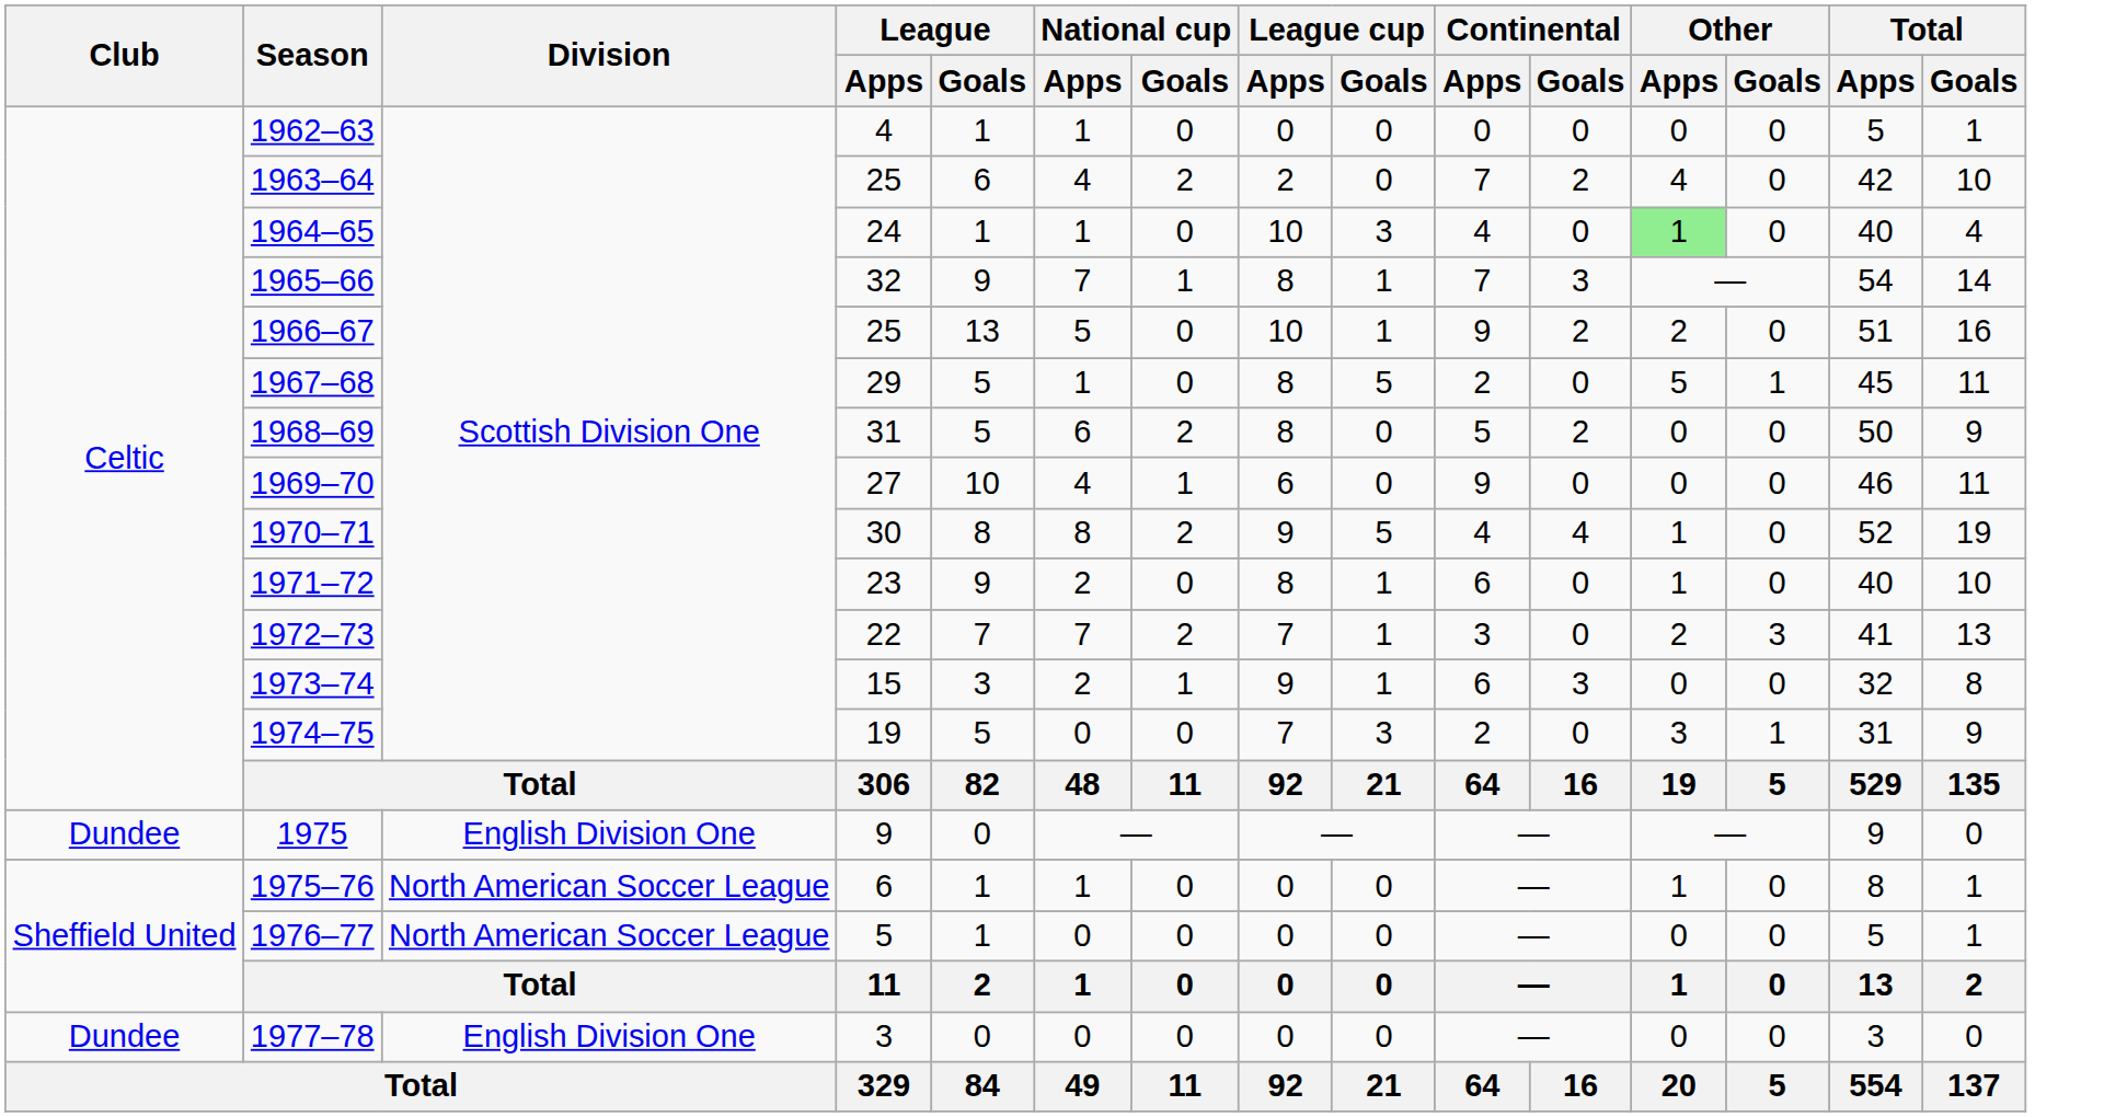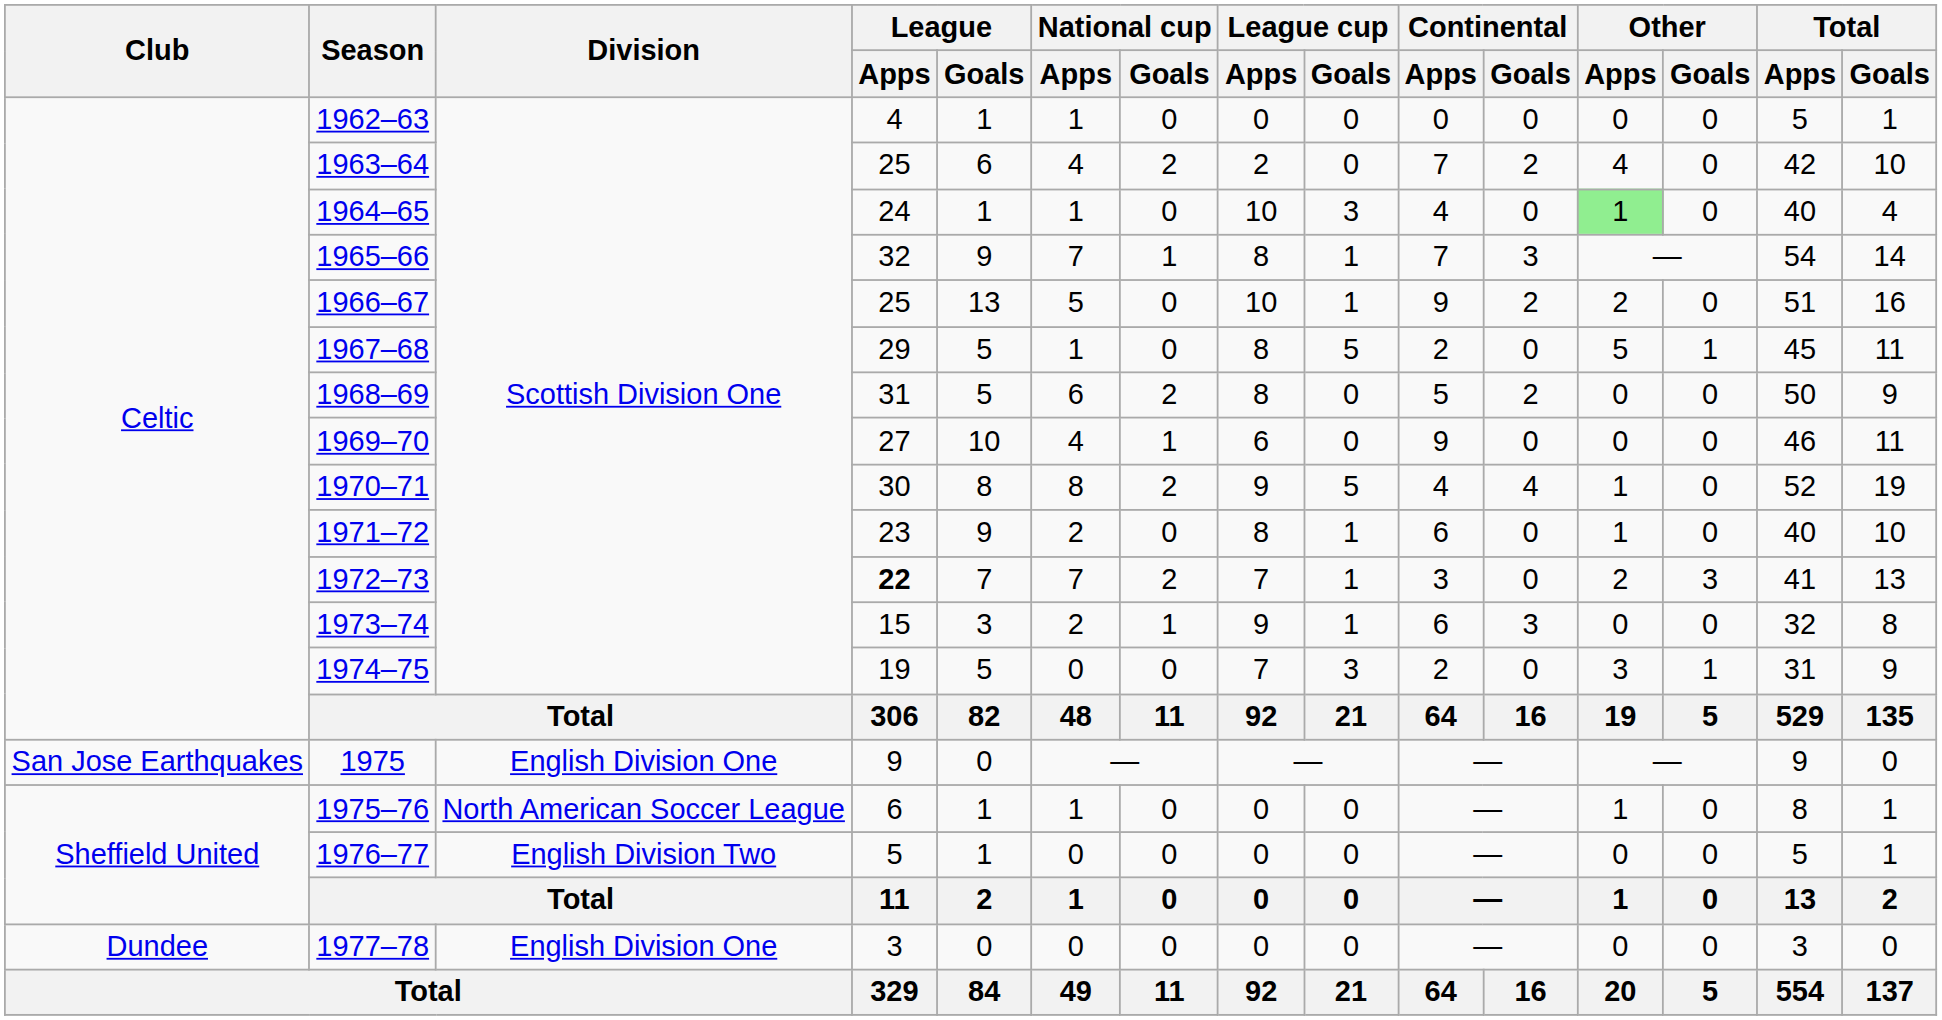1972–73 | League / Apps: normal -> bold
1975 | Club: Dundee -> San Jose Earthquakes
1976–77 | Division: North American Soccer League -> English Division Two
